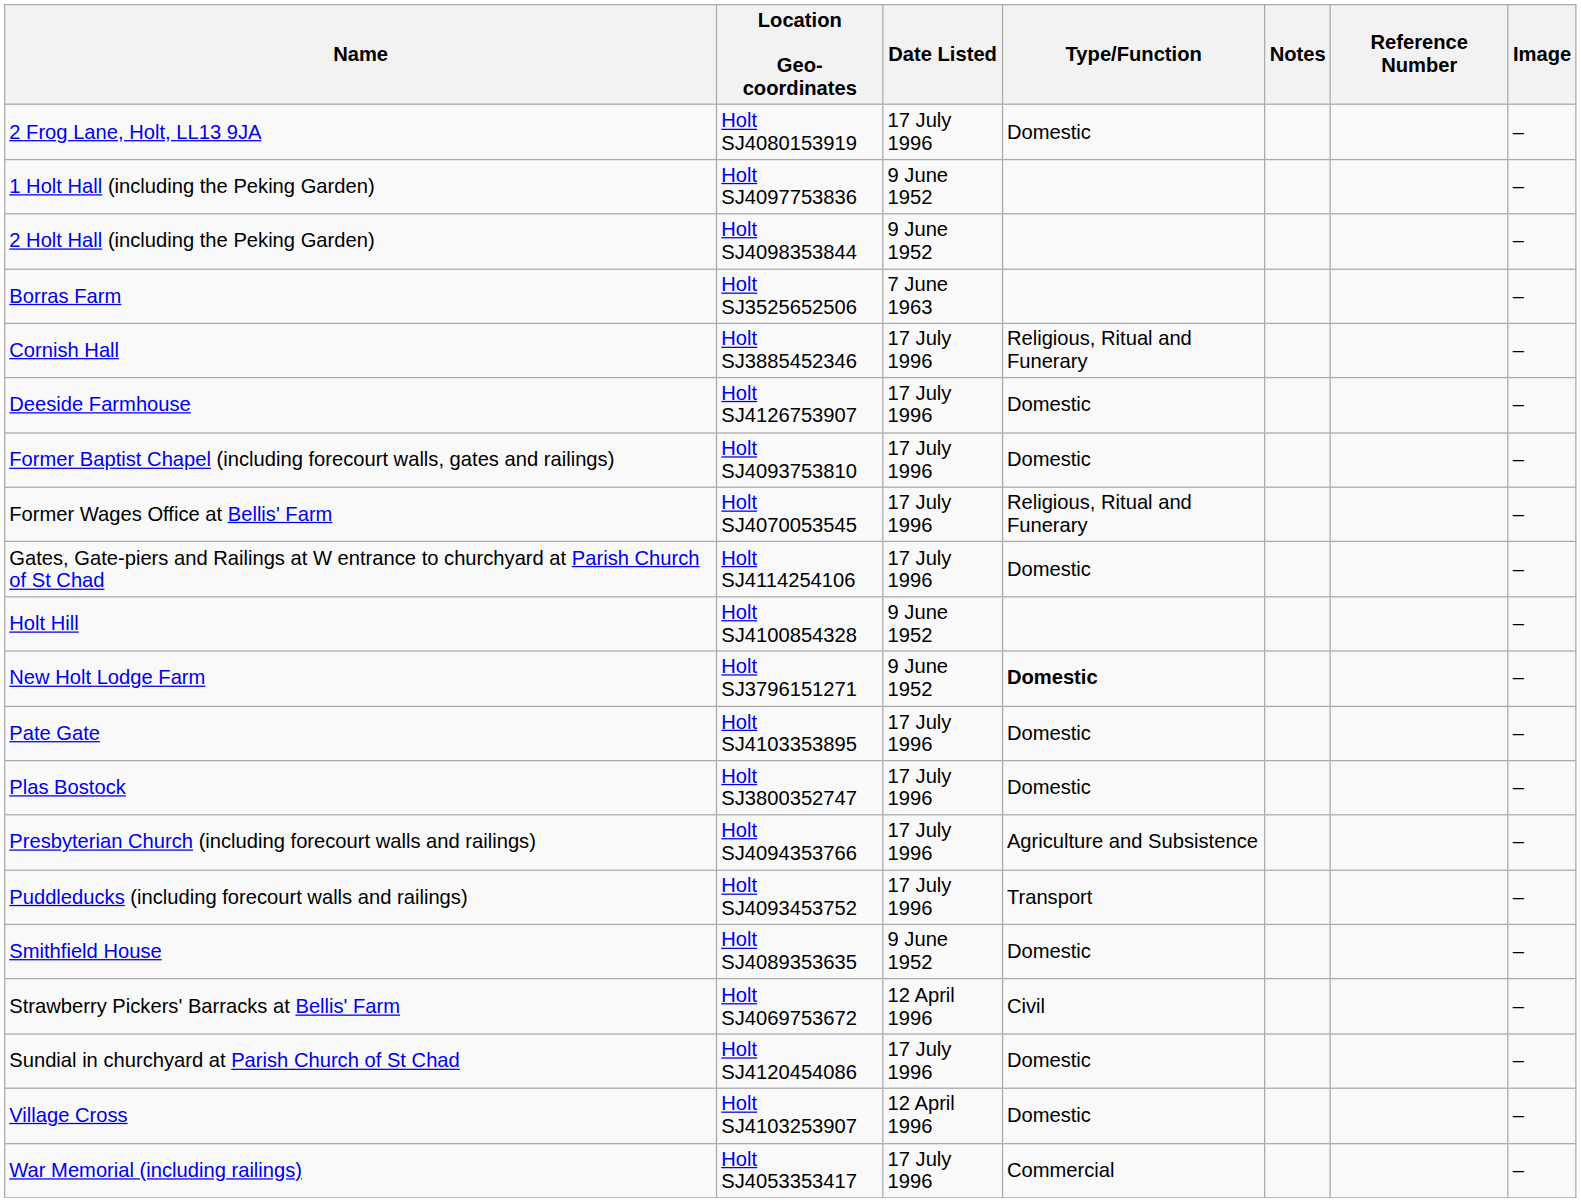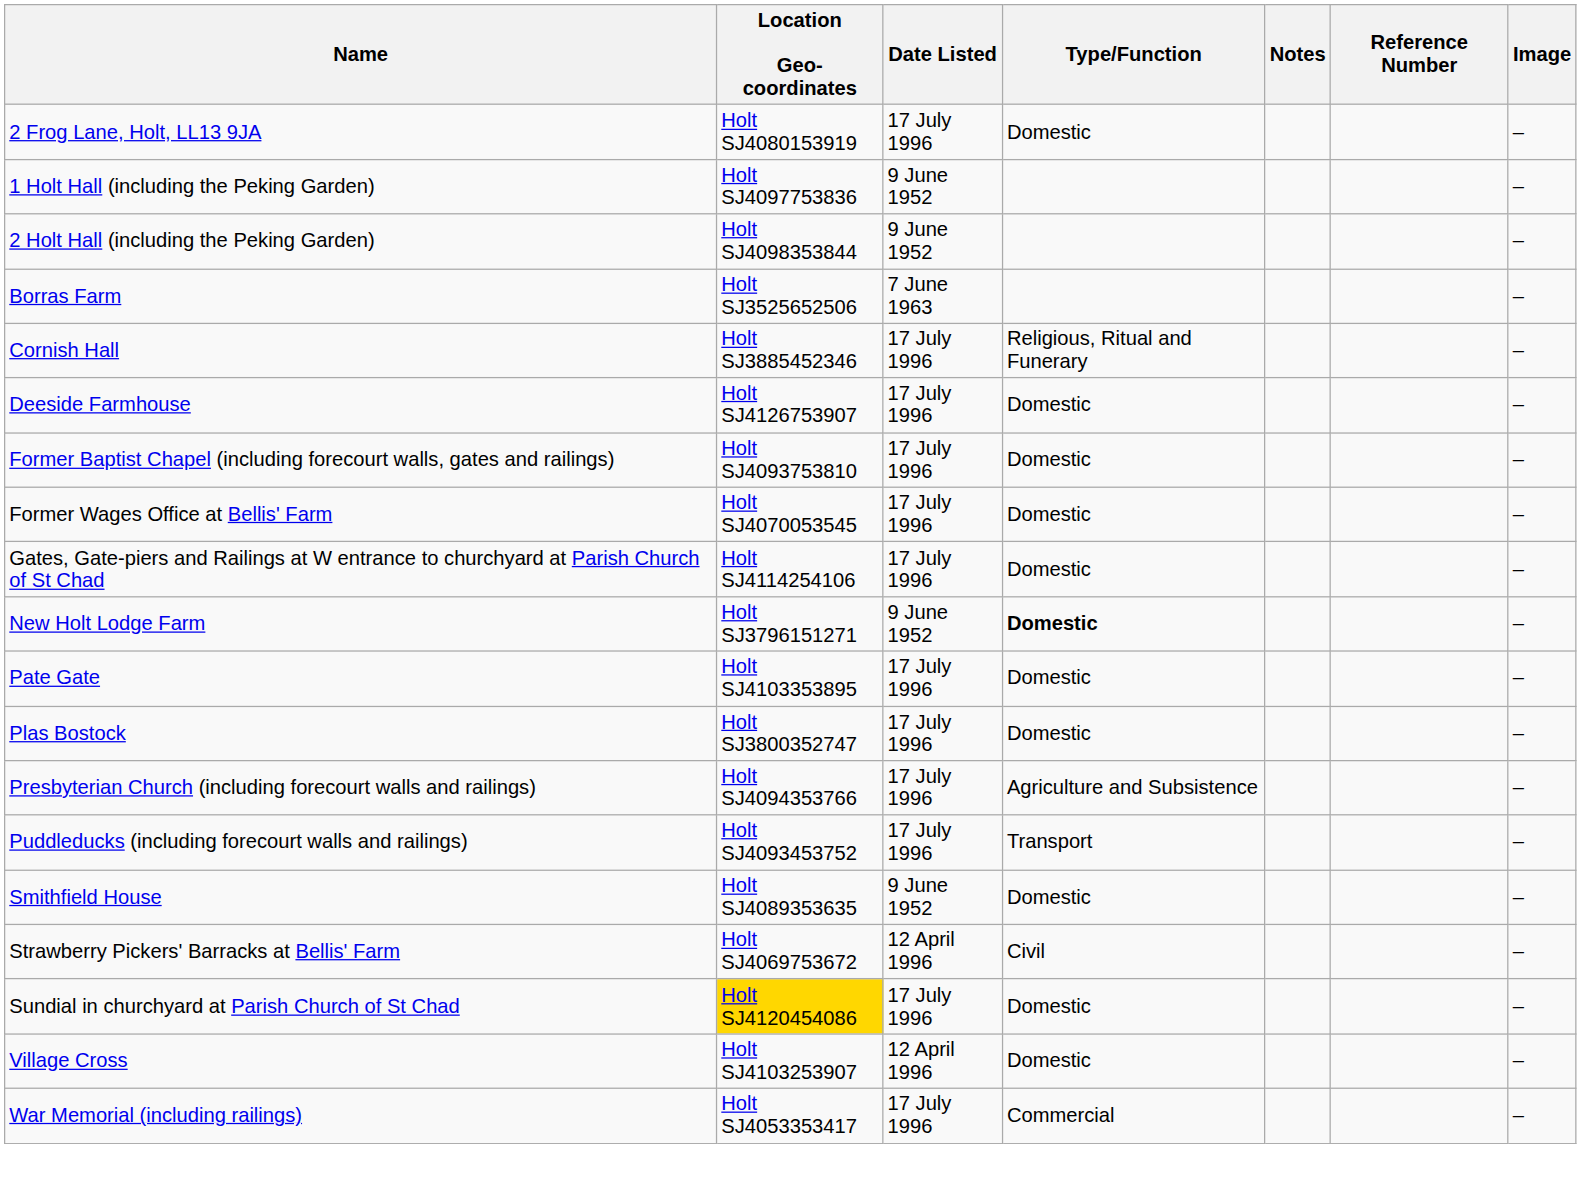Former Wages Office at Bellis' Farm | Type/Function: Religious, Ritual and Funerary -> Domestic
- row: Holt Hill | Holt SJ4100854328 | 9 June 1952 | –
Sundial in churchyard at Parish Church of St Chad | Location Geo-coordinates: no background -> gold background
